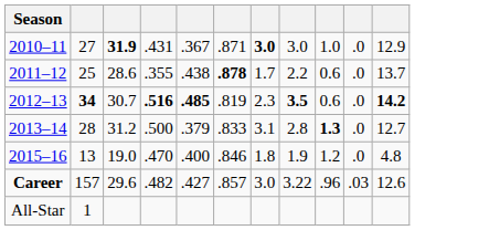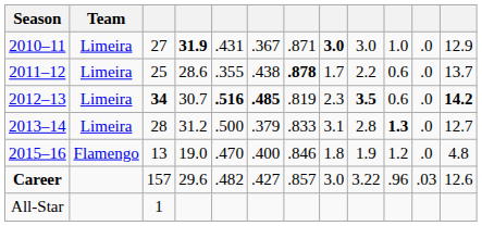+ column: Team | Limeira | Limeira | Limeira | Limeira | Flamengo
